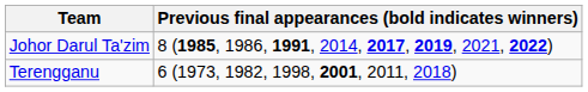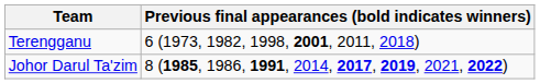rows swapped: Johor Darul Ta'zim <-> Terengganu
